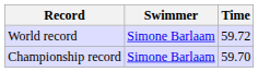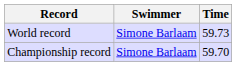World record | Time: 59.72 -> 59.73
